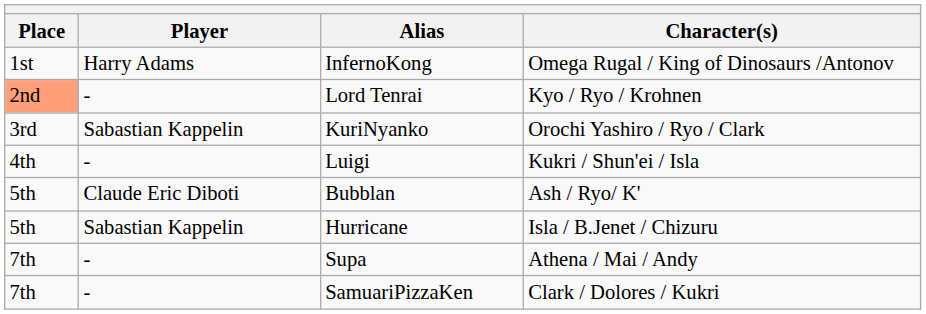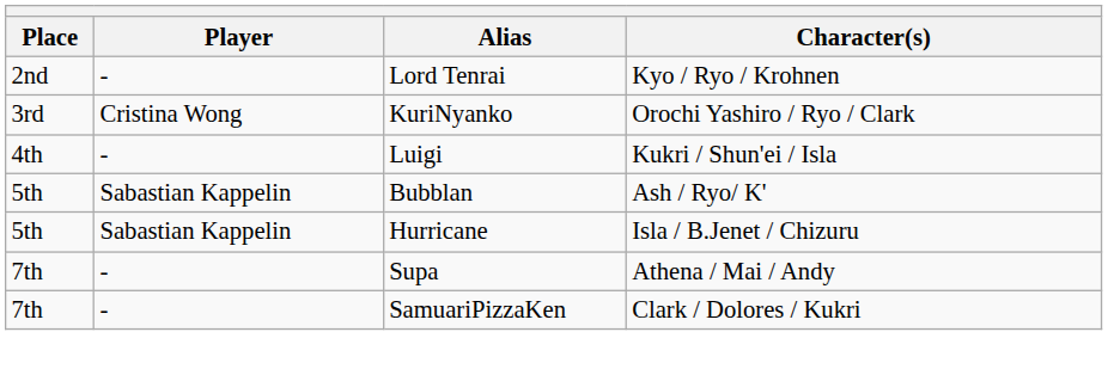- row: 1st | Harry Adams | InfernoKong | Omega Rugal / King of Dinosaurs /Antonov
Lord Tenrai | Place: lightsalmon background -> no background
KuriNyanko | Player: Sabastian Kappelin -> Cristina Wong
Bubblan | Player: Claude Eric Diboti -> Sabastian Kappelin
